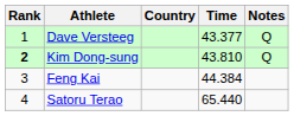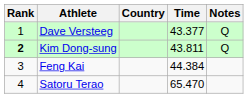Kim Dong-sung | Time: 43.810 -> 43.811
Satoru Terao | Time: 65.440 -> 65.470
